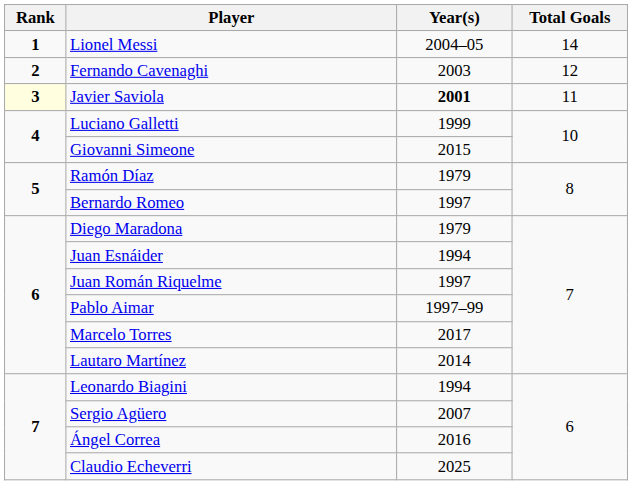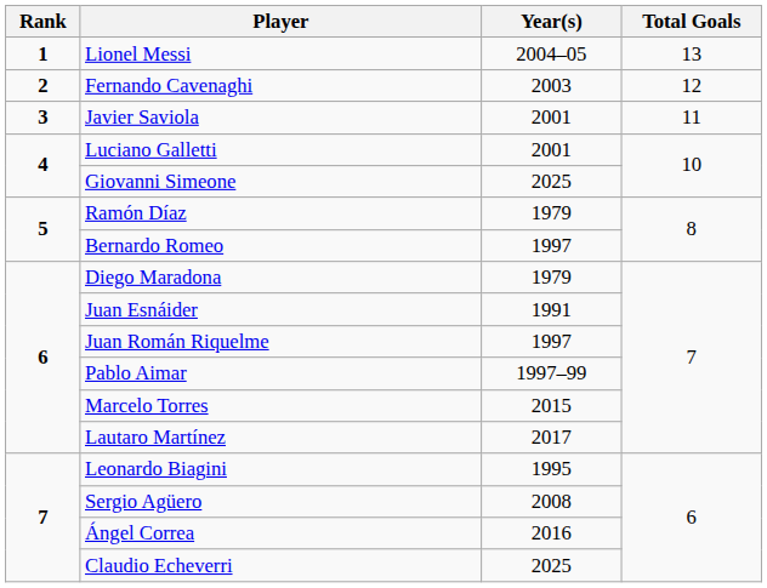Lionel Messi | Total Goals: 14 -> 13
Javier Saviola | Rank: lightyellow background -> no background
Javier Saviola | Year(s): bold -> normal
Luciano Galletti | Year(s): 1999 -> 2001
Giovanni Simeone | Year(s): 2015 -> 2025
Juan Esnáider | Year(s): 1994 -> 1991
Marcelo Torres | Year(s): 2017 -> 2015
Lautaro Martínez | Year(s): 2014 -> 2017
Leonardo Biagini | Year(s): 1994 -> 1995
Sergio Agüero | Year(s): 2007 -> 2008
